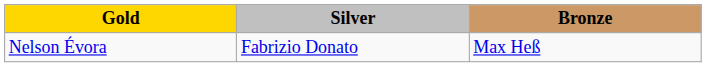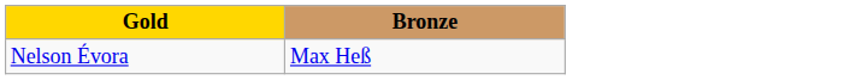- column: Silver | Fabrizio Donato
